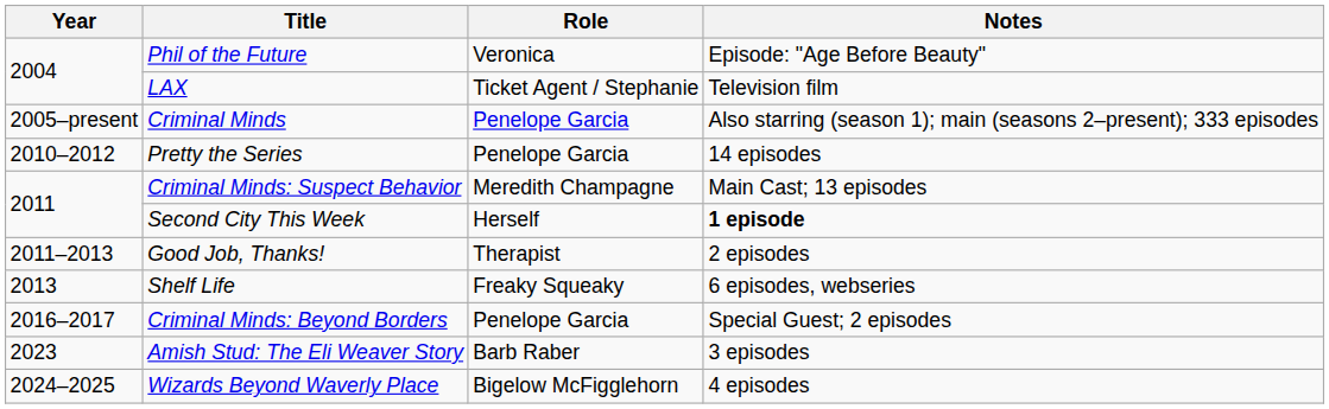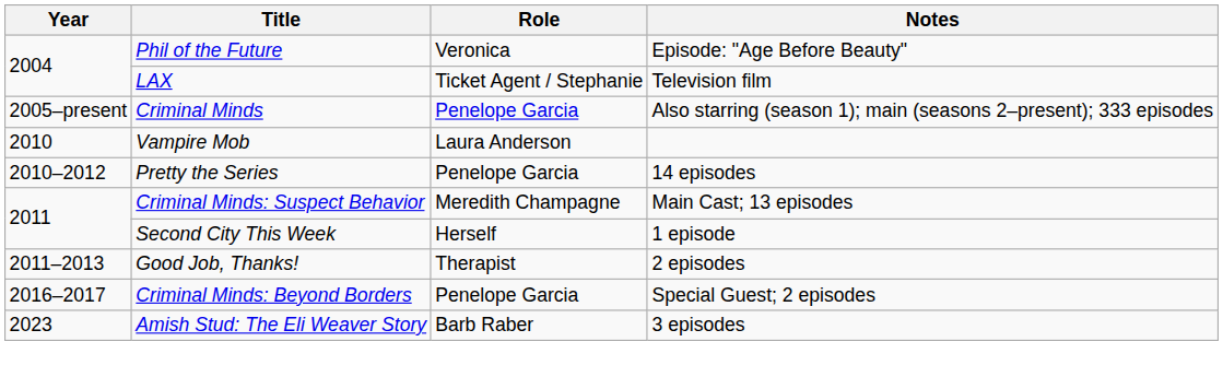+ row: 2010 | Vampire Mob | Laura Anderson
Second City This Week | Notes: bold -> normal
- row: 2013 | Shelf Life | Freaky Squeaky | 6 episodes, webseries
- row: 2024–2025 | Wizards Beyond Waverly Place | Bigelow McFigglehorn | 4 episodes
